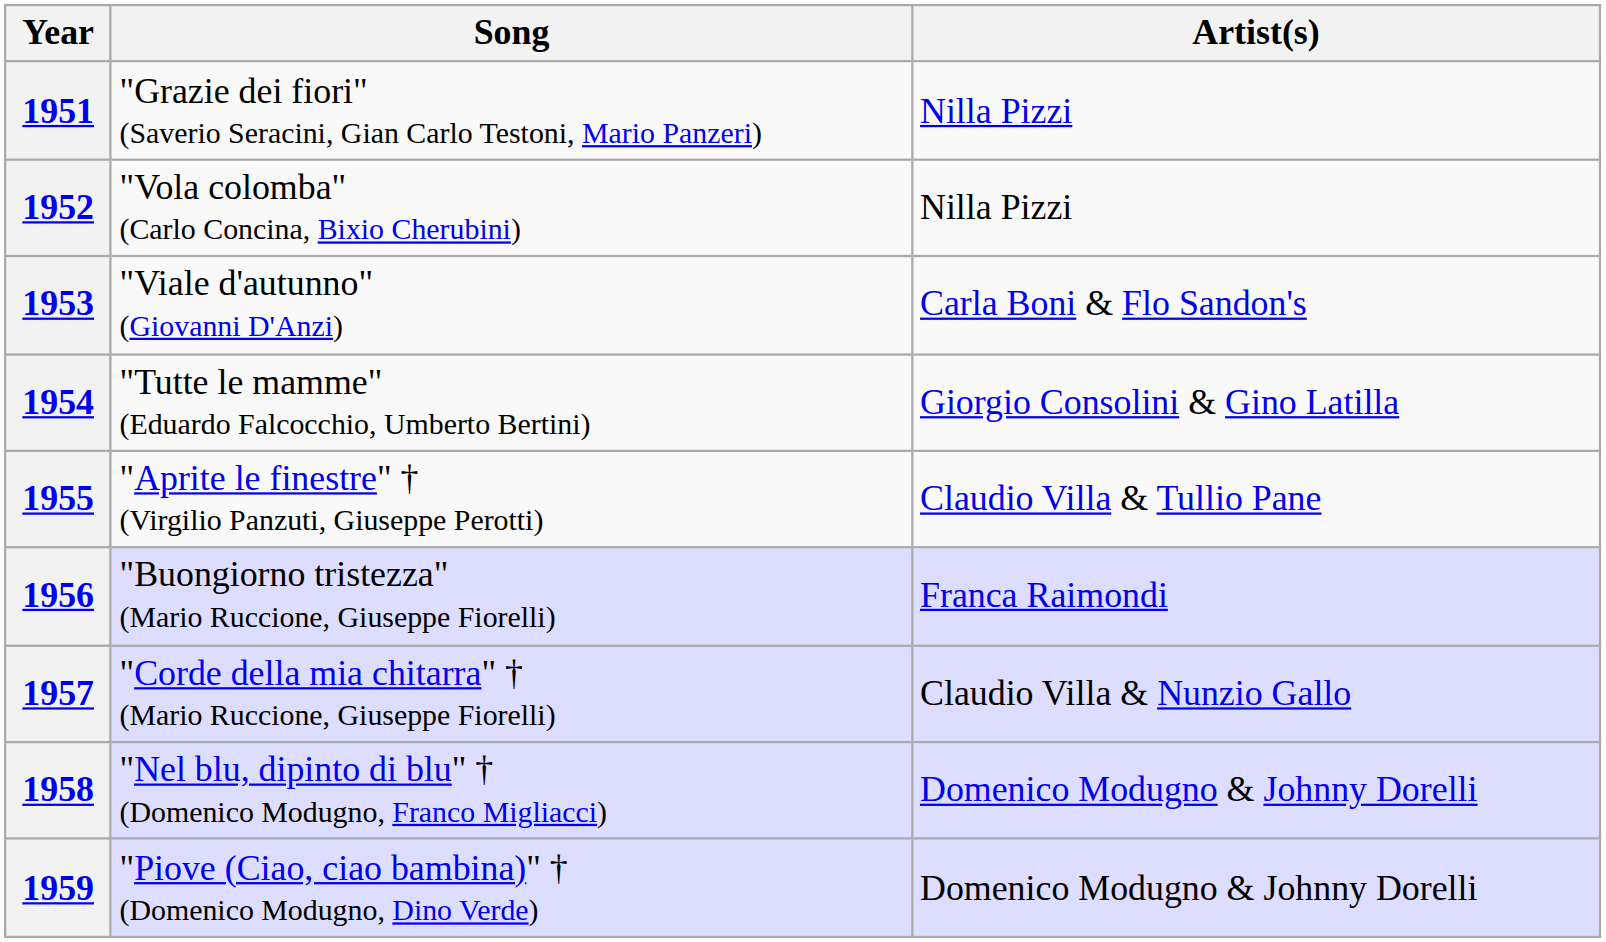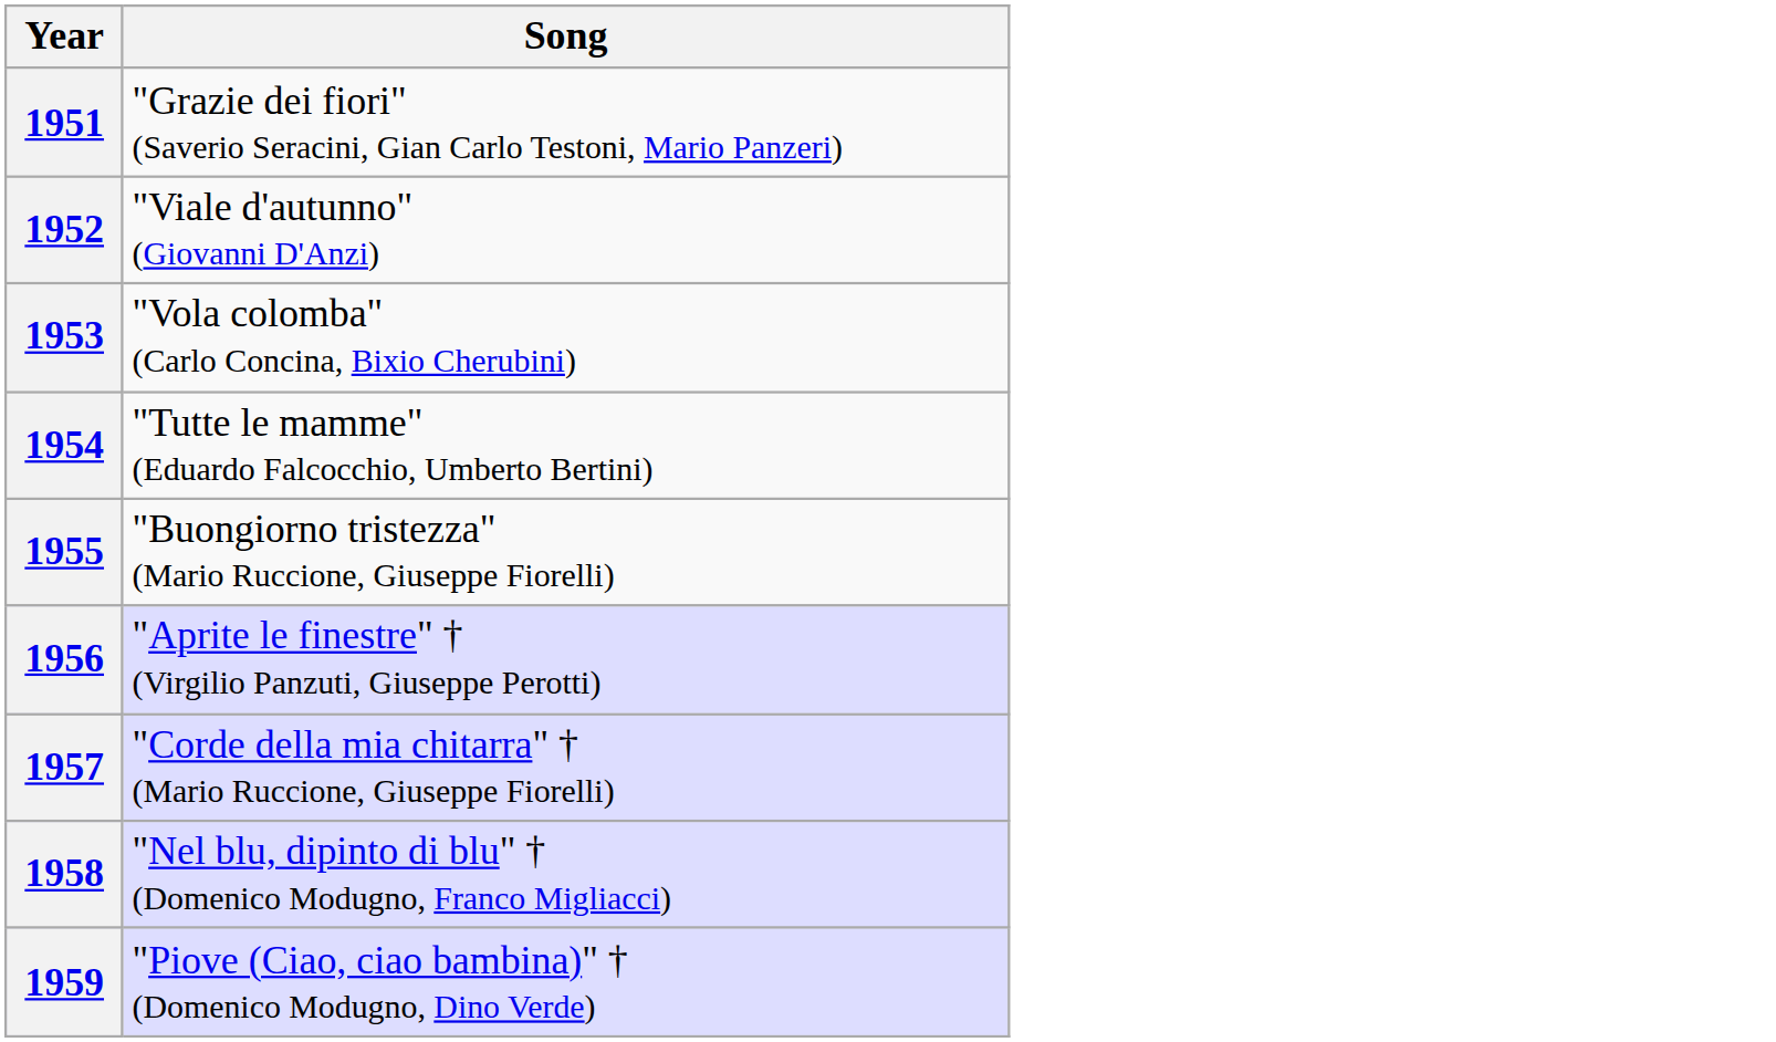- column: Artist(s) | Nilla Pizzi | Nilla Pizzi | Carla Boni & Flo Sandon's | Giorgio Consolini & Gino Latilla | Claudio Villa & Tullio Pane | Franca Raimondi | Claudio Villa & Nunzio Gallo | Domenico Modugno & Johnny Dorelli | Domenico Modugno & Johnny Dorelli
1952 | Song: "Vola colomba" (Carlo Concina, Bixio Cherubini) -> "Viale d'autunno" (Giovanni D'Anzi)
1953 | Song: "Viale d'autunno" (Giovanni D'Anzi) -> "Vola colomba" (Carlo Concina, Bixio Cherubini)
1955 | Song: "Aprite le finestre" † (Virgilio Panzuti, Giuseppe Perotti) -> "Buongiorno tristezza" (Mario Ruccione, Giuseppe Fiorelli)
1956 | Song: "Buongiorno tristezza" (Mario Ruccione, Giuseppe Fiorelli) -> "Aprite le finestre" † (Virgilio Panzuti, Giuseppe Perotti)
